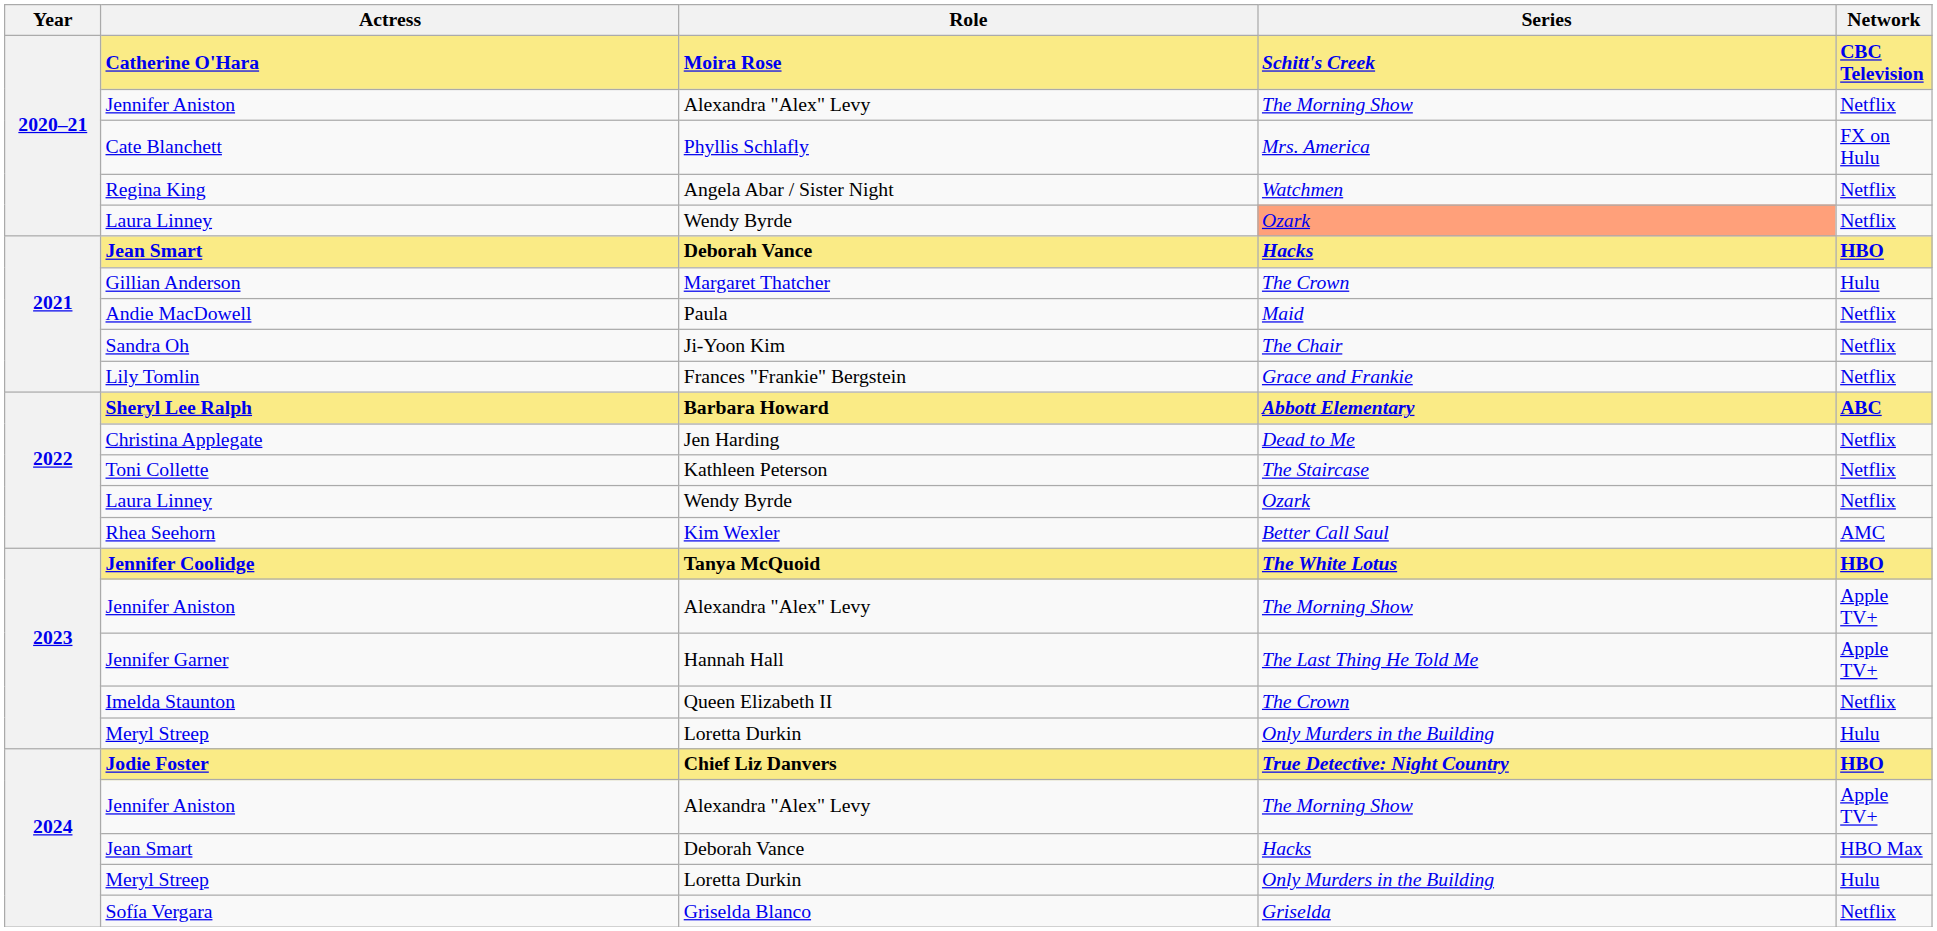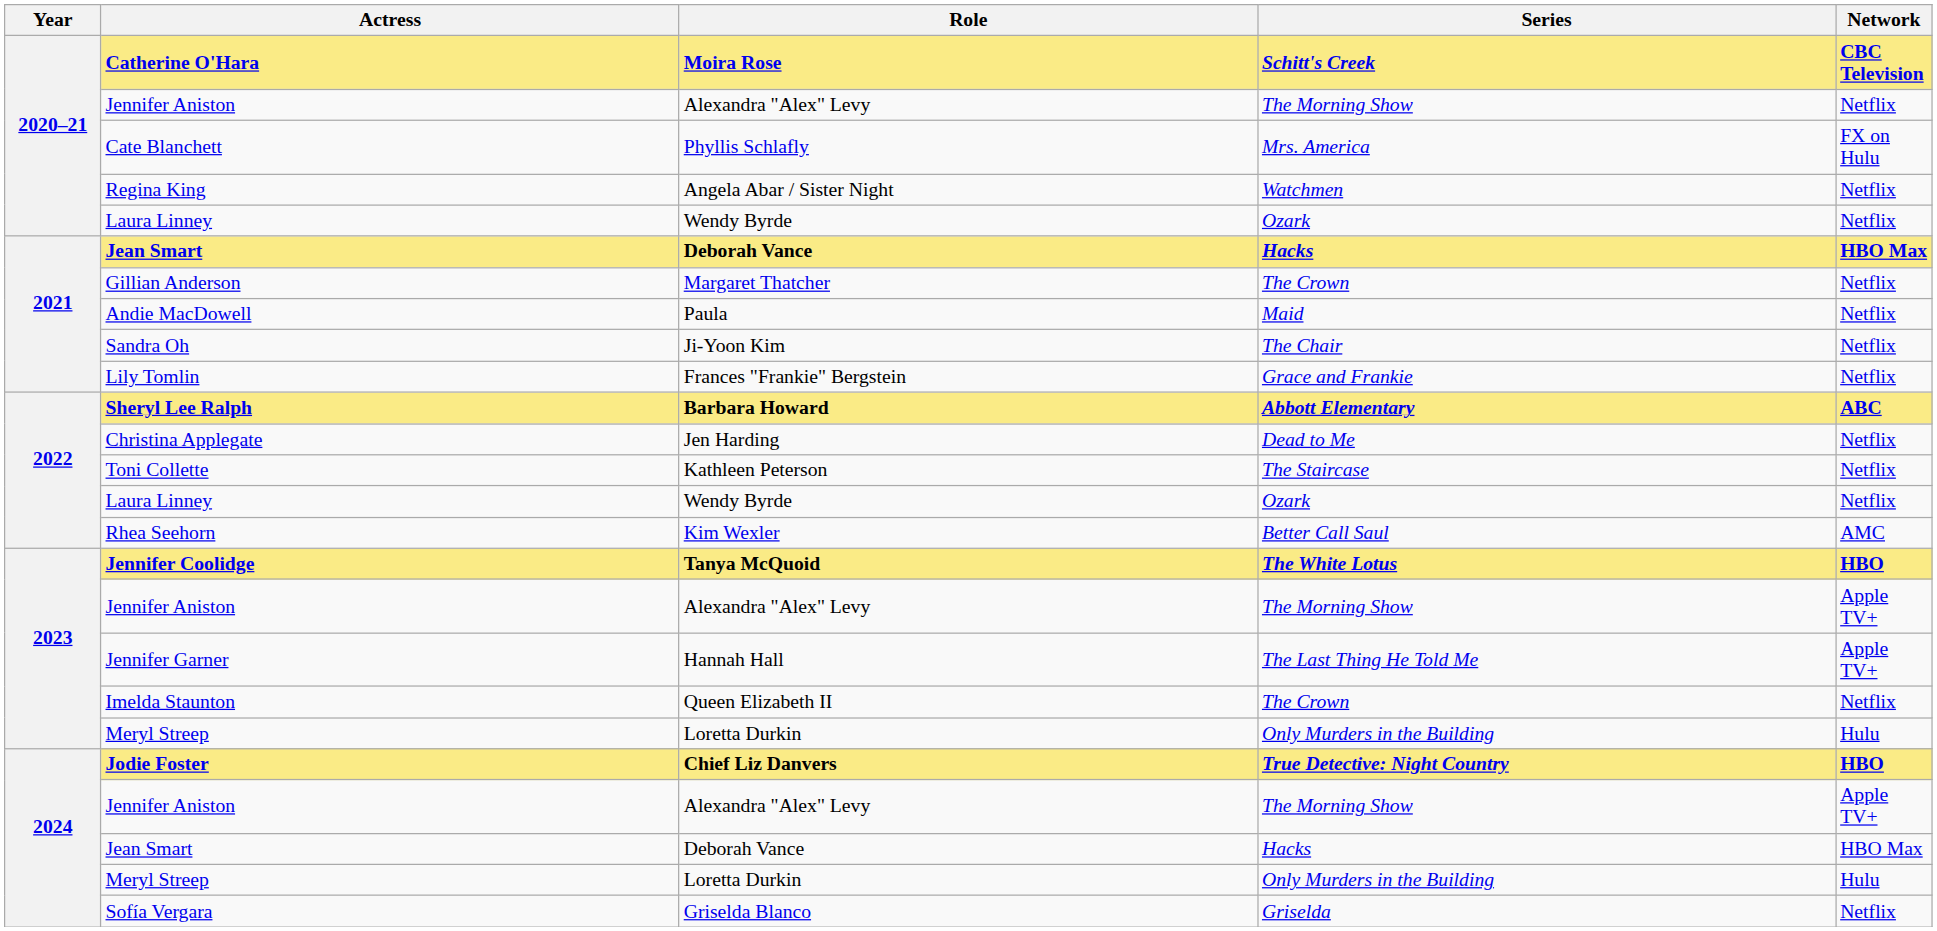2020–21 / Laura Linney | Series: lightsalmon background -> no background
2021 / Jean Smart | Network: HBO -> HBO Max
Gillian Anderson | Network: Hulu -> Netflix
